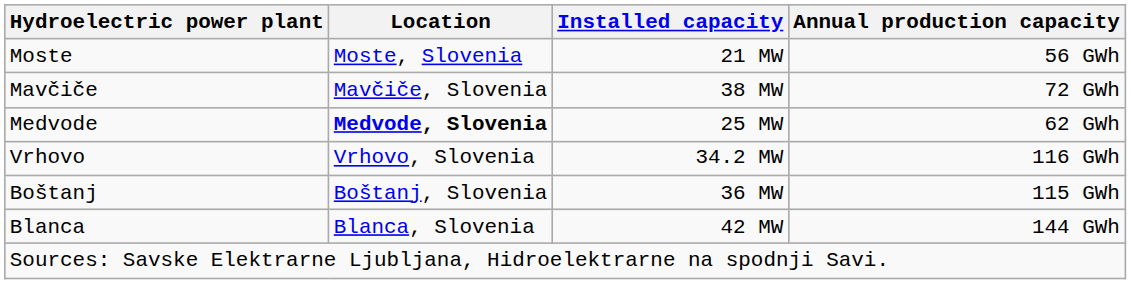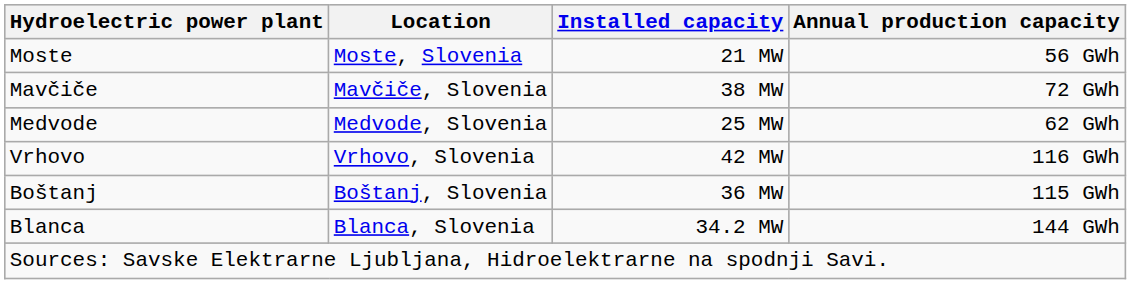Medvode | Location: bold -> normal
Vrhovo | Installed capacity: 34.2 MW -> 42 MW
Blanca | Installed capacity: 42 MW -> 34.2 MW
